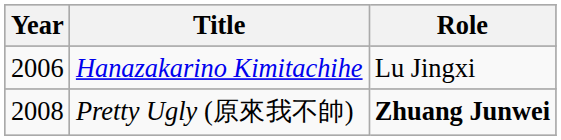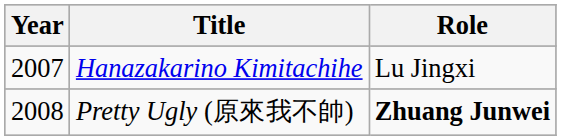Hanazakarino Kimitachihe | Year: 2006 -> 2007
